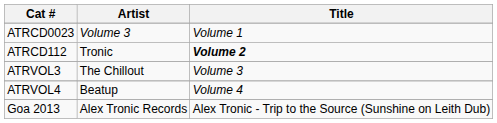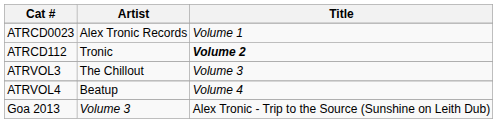ATRCD0023 | Artist: Volume 3 -> Alex Tronic Records
Goa 2013 | Artist: Alex Tronic Records -> Volume 3
